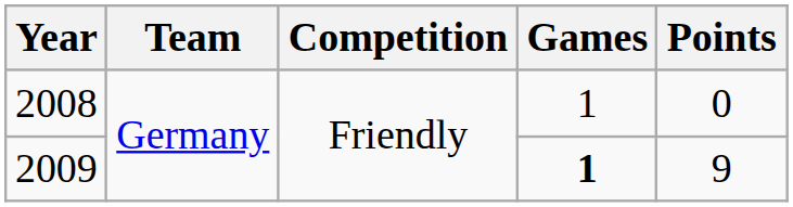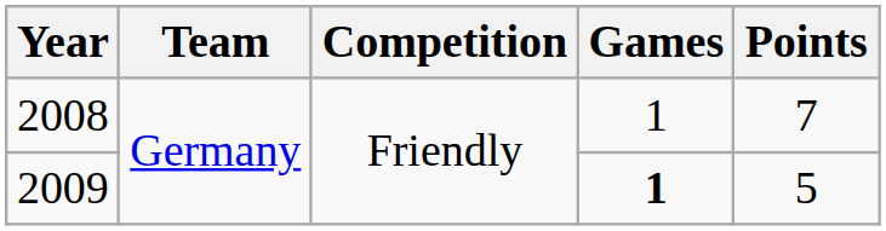2008 | Points: 0 -> 7
2009 | Points: 9 -> 5
